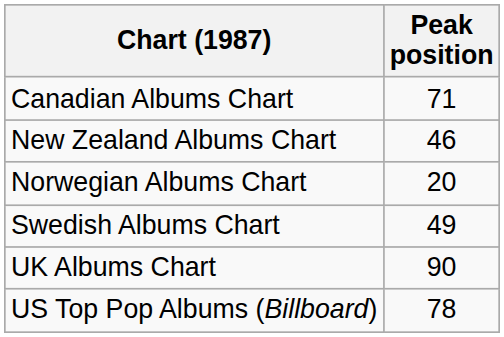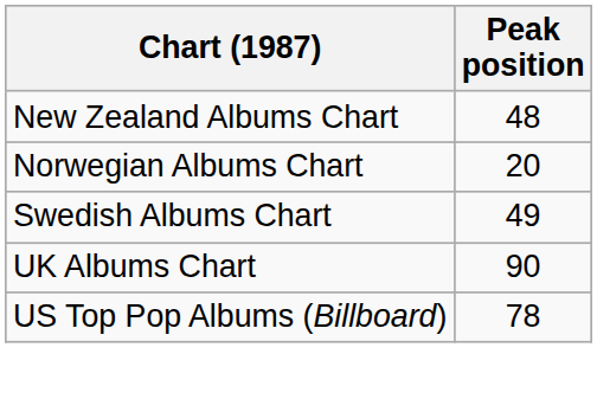- row: Canadian Albums Chart | 71
New Zealand Albums Chart | Peak position: 46 -> 48
